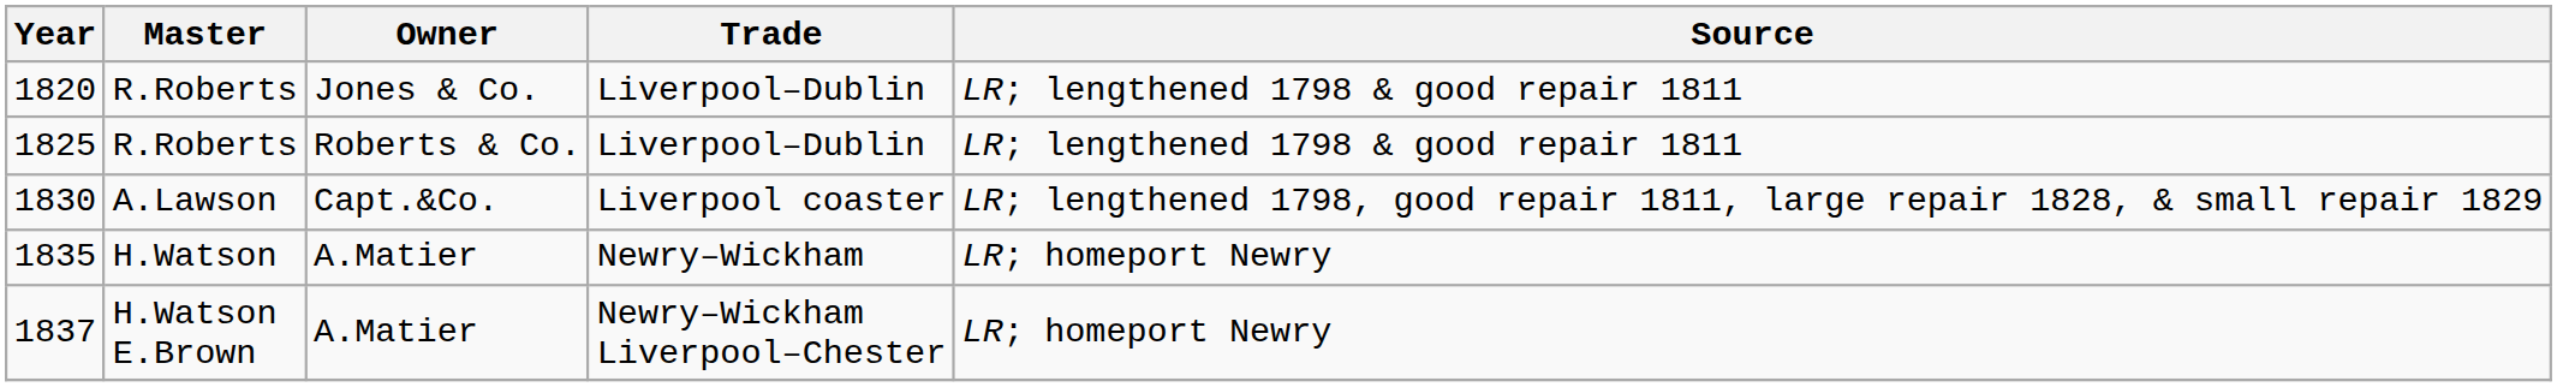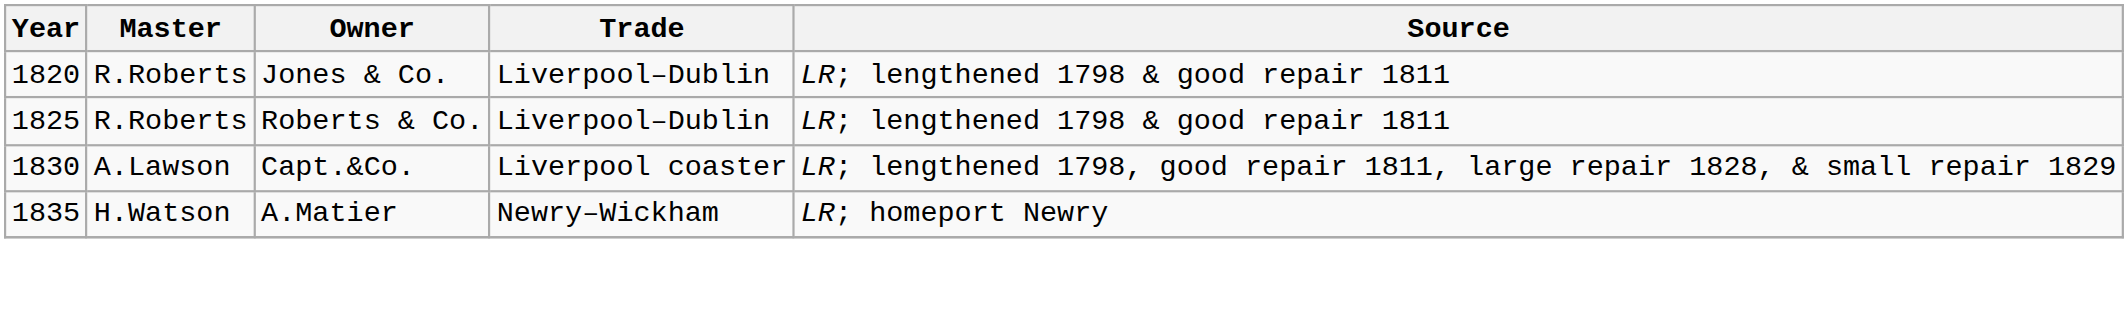- row: 1837 | H.Watson E.Brown | A.Matier | Newry–Wickham Liverpool–Chester | LR; homeport Newry
